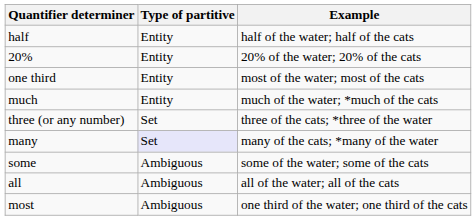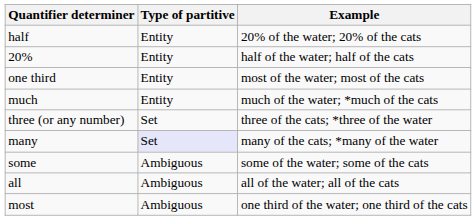half | Example: half of the water; half of the cats -> 20% of the water; 20% of the cats
20% | Example: 20% of the water; 20% of the cats -> half of the water; half of the cats
